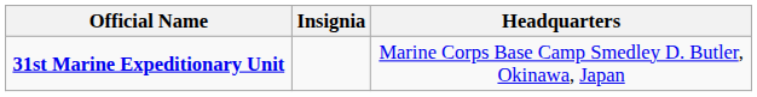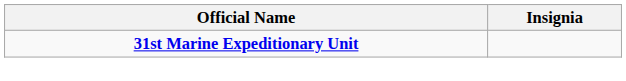- column: Headquarters | Marine Corps Base Camp Smedley D. Butler, Okinawa, Japan
